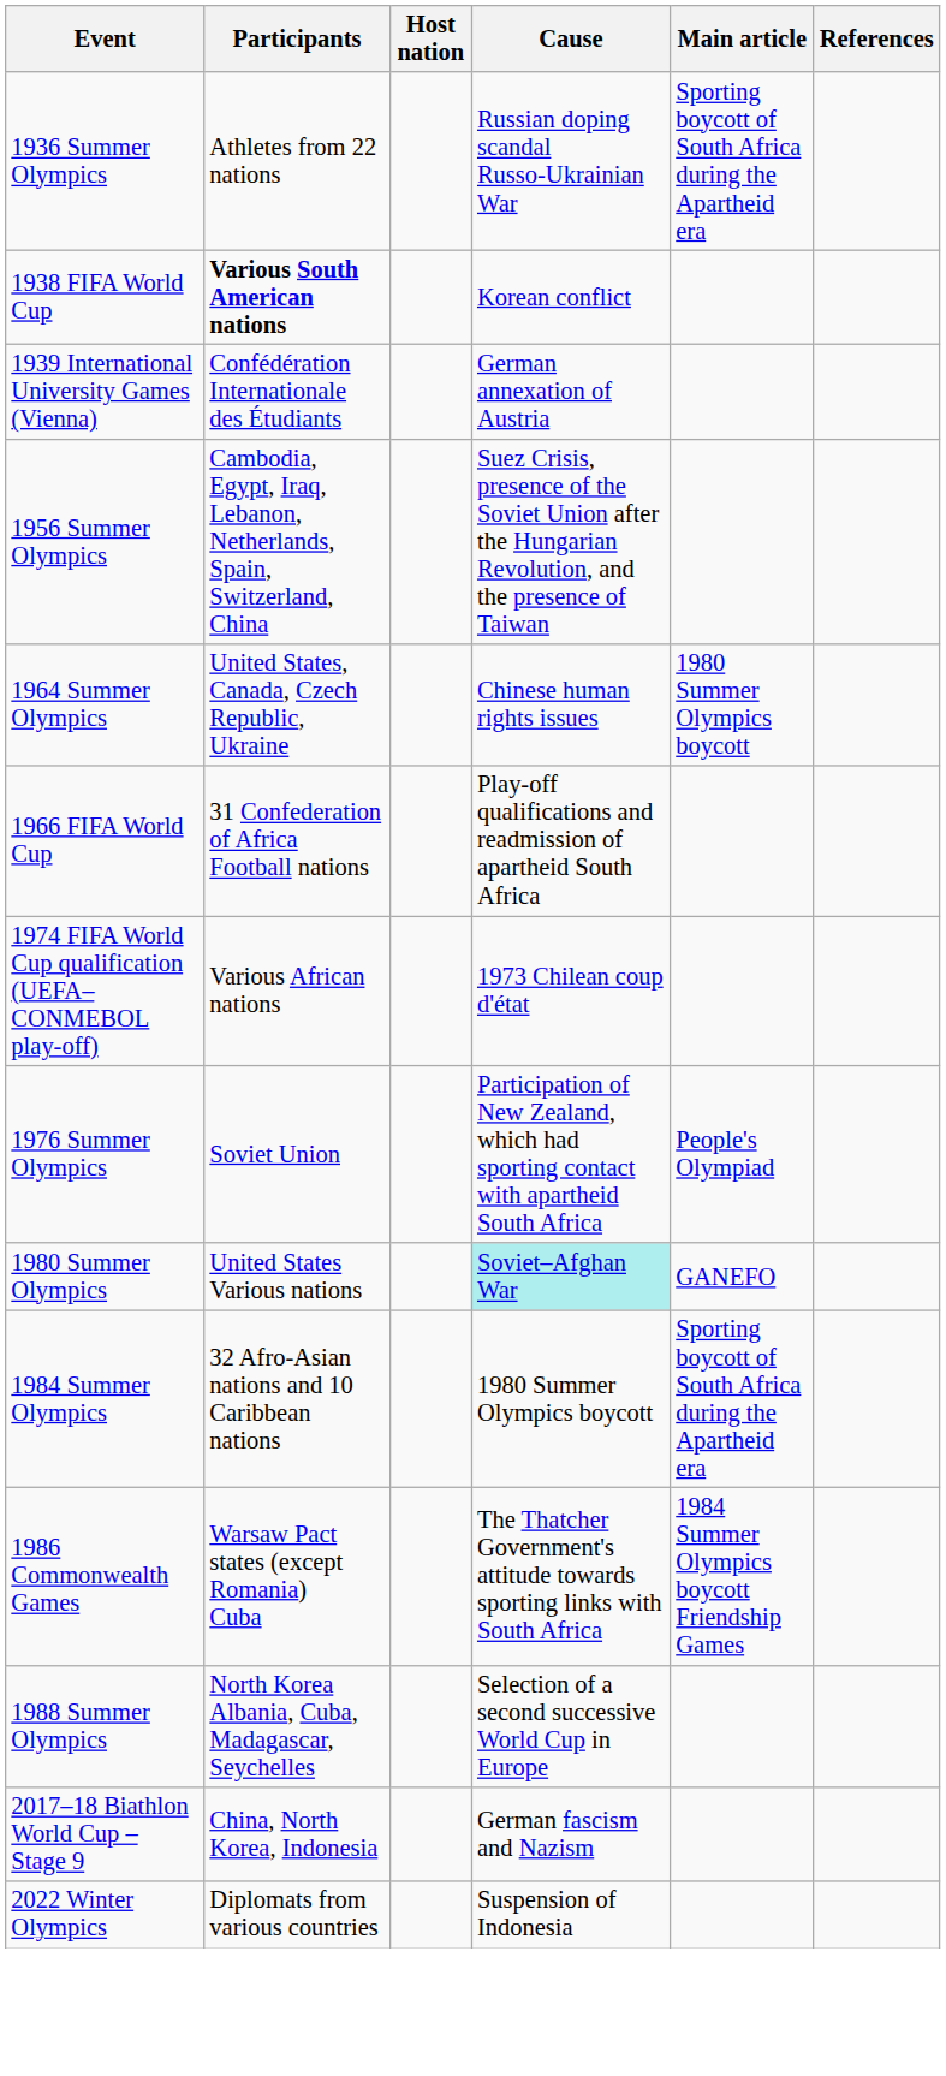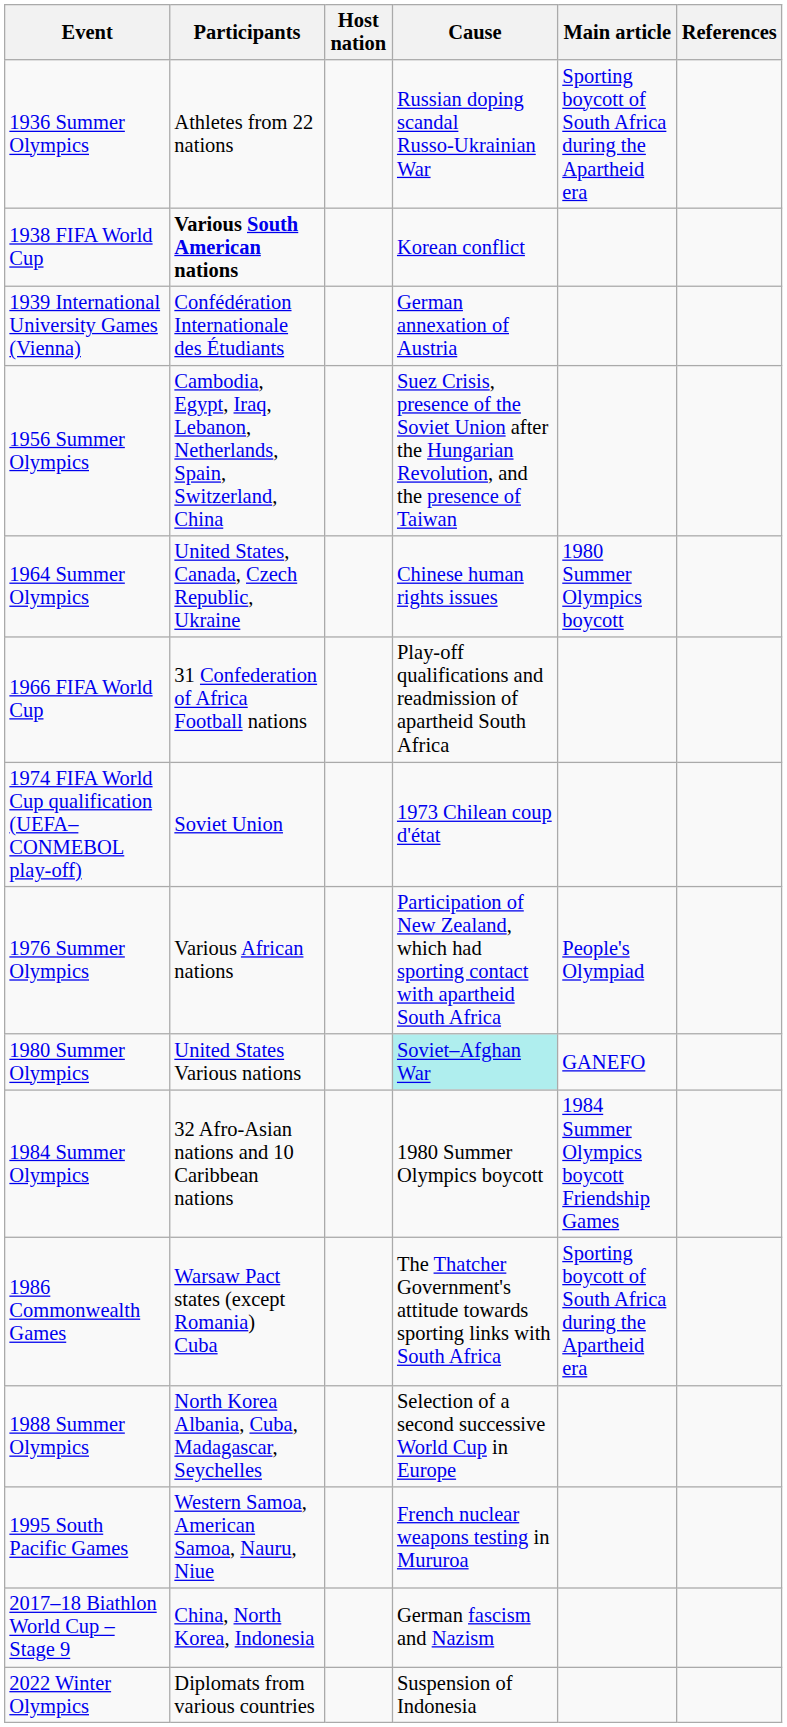1974 FIFA World Cup qualification (UEFA–CONMEBOL play-off) | Participants: Various African nations -> Soviet Union
1976 Summer Olympics | Participants: Soviet Union -> Various African nations
1984 Summer Olympics | Main article: Sporting boycott of South Africa during the Apartheid era -> 1984 Summer Olympics boycott Friendship Games
1986 Commonwealth Games | Main article: 1984 Summer Olympics boycott Friendship Games -> Sporting boycott of South Africa during the Apartheid era
+ row: 1995 South Pacific Games | Western Samoa, American Samoa, Nauru, Niue | French nuclear weapons testing in Mururoa
